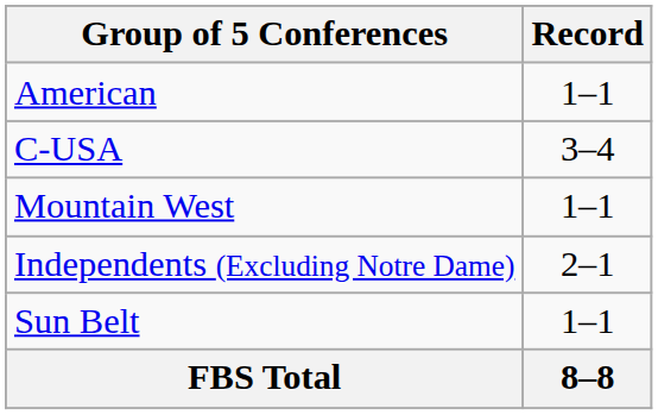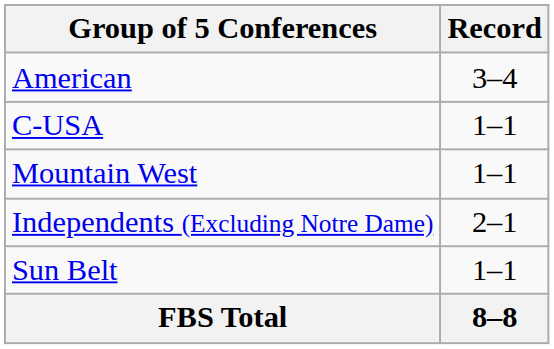American | Record: 1–1 -> 3–4
C-USA | Record: 3–4 -> 1–1
